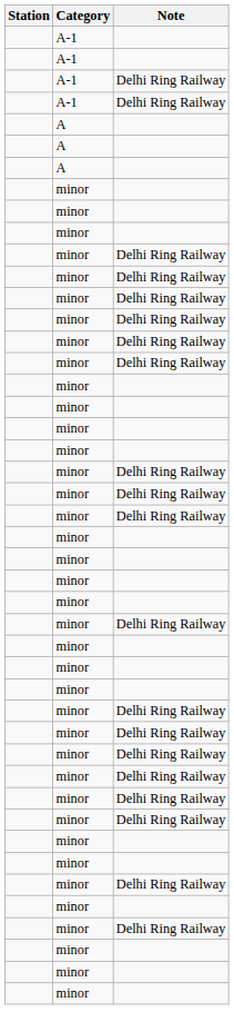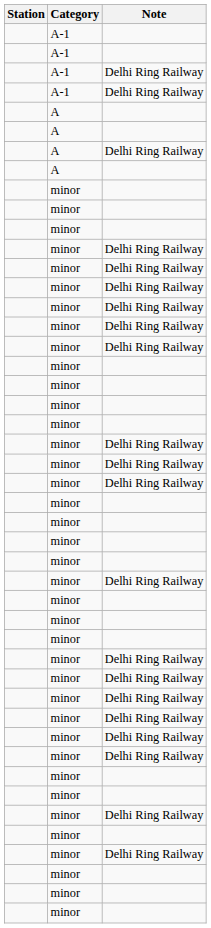+ row: A | Delhi Ring Railway
